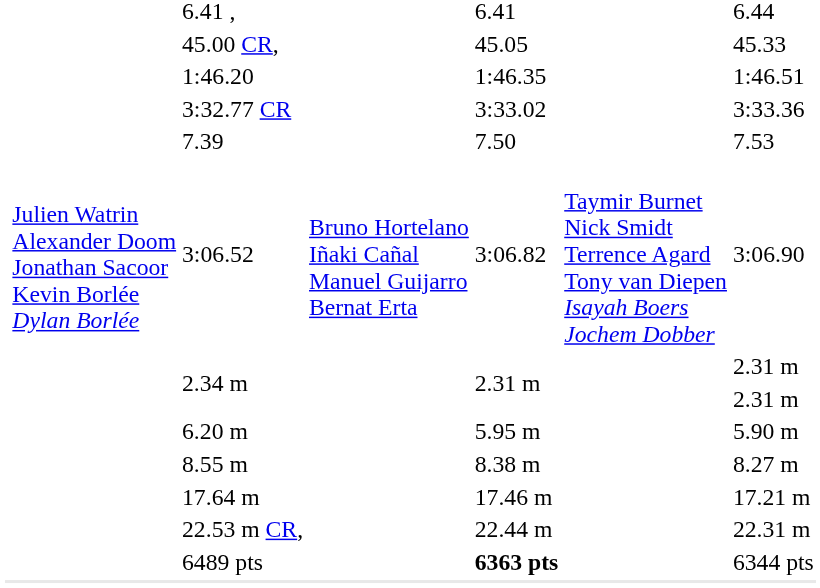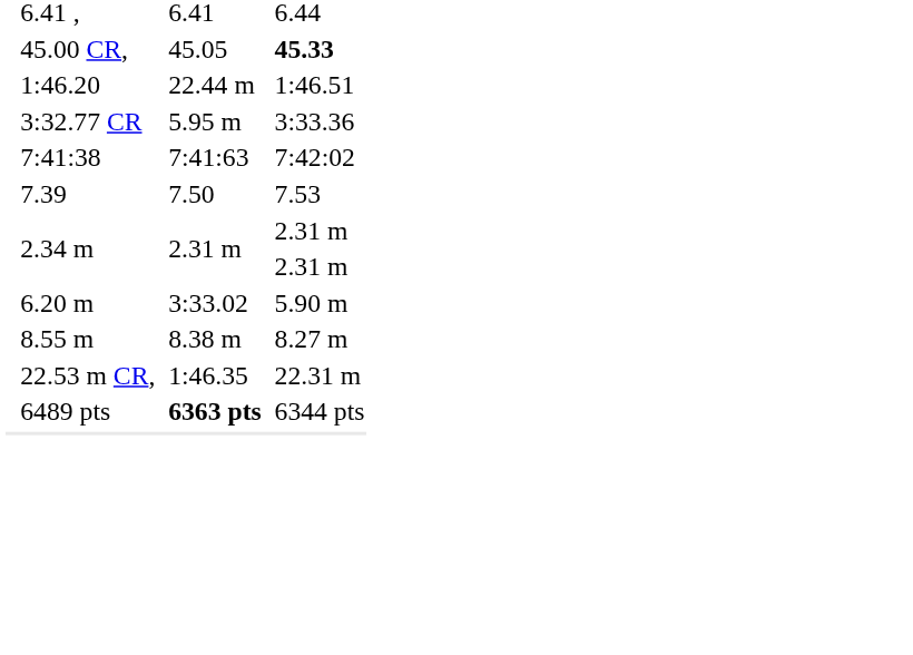45.00 CR, | column 7: normal -> bold
1:46.20 | column 5: 1:46.35 -> 22.44 m
3:32.77 CR | column 5: 3:33.02 -> 5.95 m
+ row: 7:41:38 | 7:41:63 | 7:42:02
- row: Julien Watrin Alexander Doom Jonathan Sacoor Kevin Borlée Dylan Borlée | 3:06.52 | Bruno Hortelano Iñaki Cañal Manuel Guijarro Bernat Erta | 3:06.82 | Taymir Burnet Nick Smidt Terrence Agard Tony van Diepen Isayah Boers Jochem Dobber | 3:06.90
6.20 m | column 5: 5.95 m -> 3:33.02
- row: 17.64 m | 17.46 m | 17.21 m
22.53 m CR, | column 5: 22.44 m -> 1:46.35
